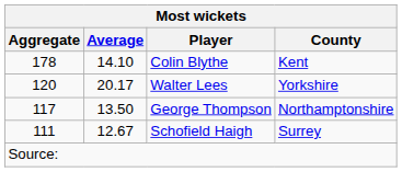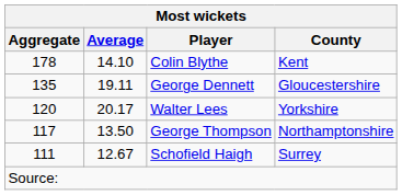+ row: 135 | 19.11 | George Dennett | Gloucestershire
